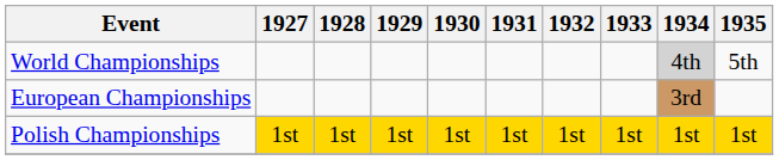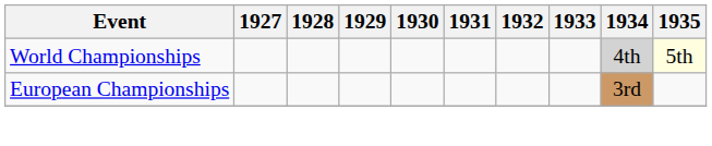World Championships | 1935: no background -> lightyellow background
- row: Polish Championships | 1st | 1st | 1st | 1st | 1st | 1st | 1st | 1st | 1st
